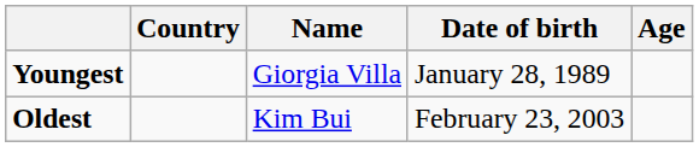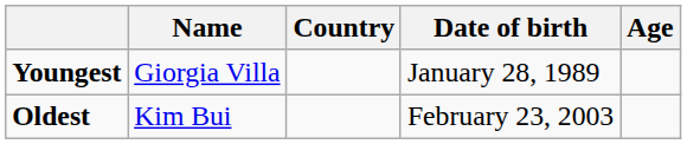columns swapped: Name <-> Country
